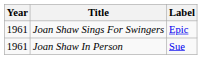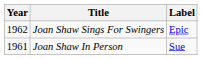Joan Shaw Sings For Swingers | Year: 1961 -> 1962
